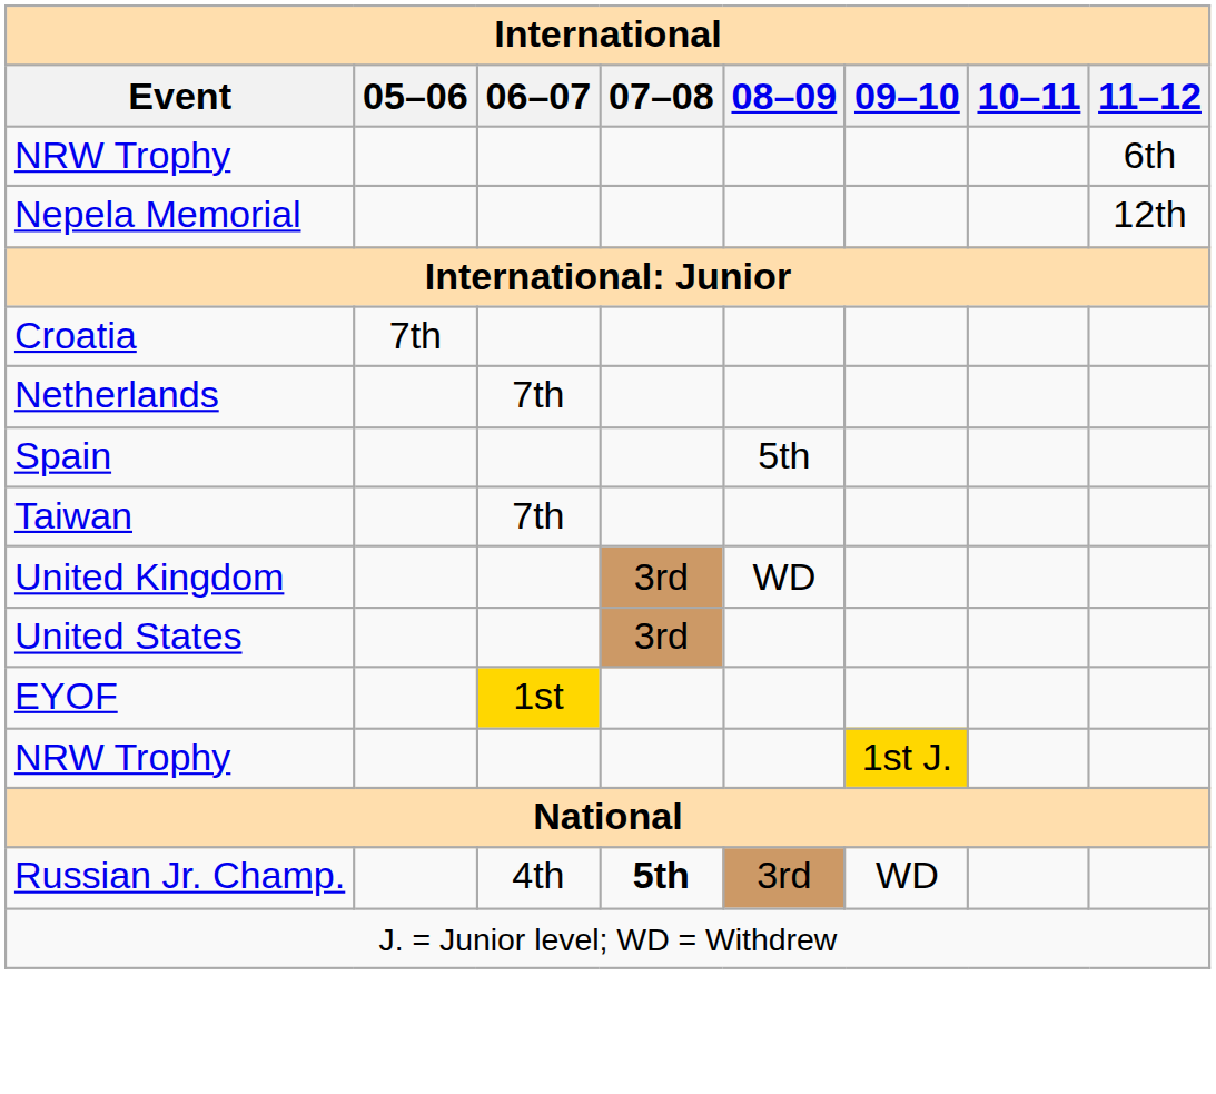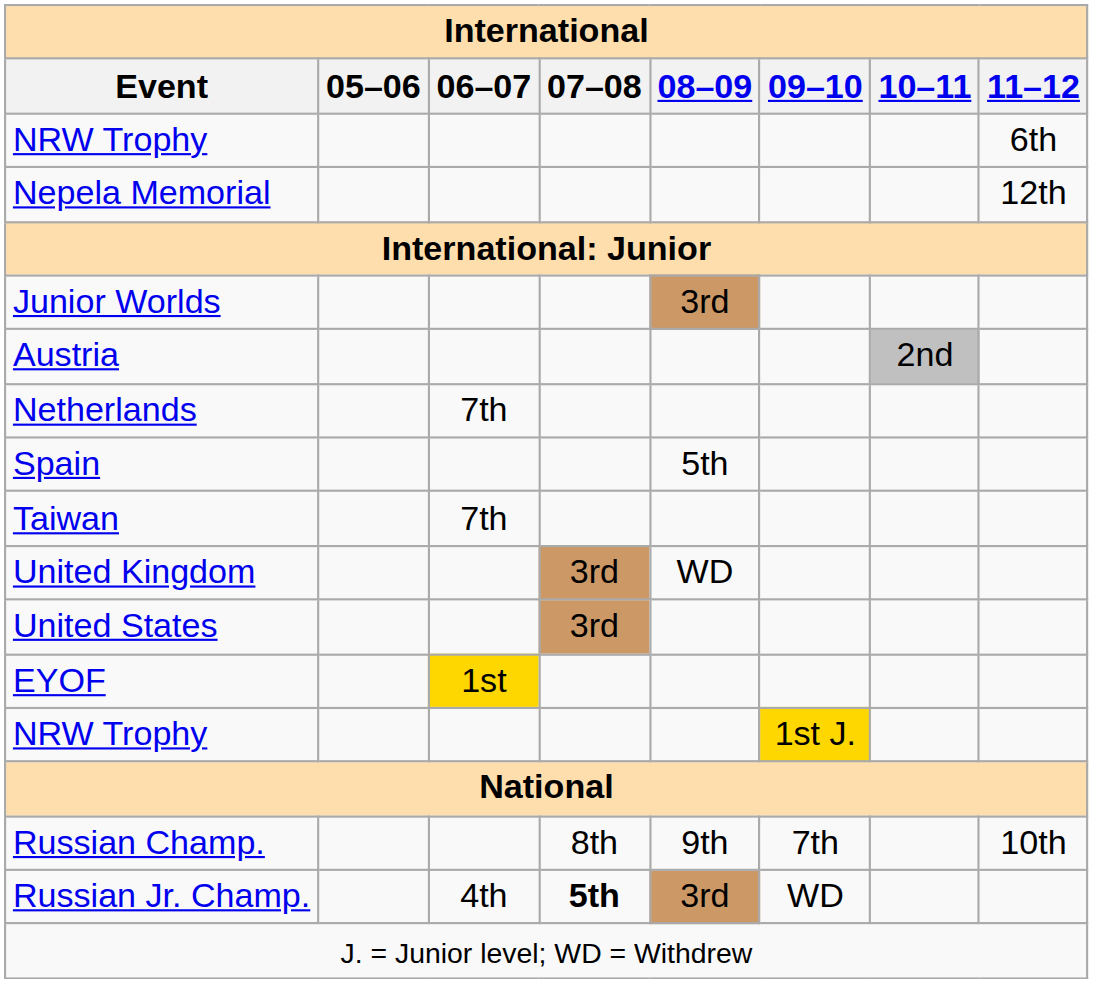+ row: Junior Worlds | 3rd
+ row: Austria | 2nd
- row: Croatia | 7th
+ row: Russian Champ. | 8th | 9th | 7th | 10th
